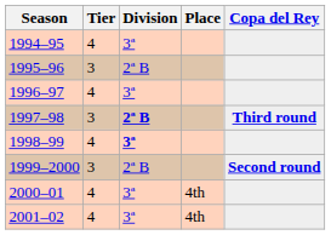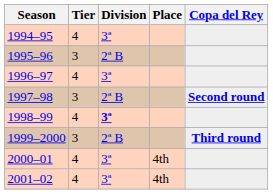1997–98 | Division: bold -> normal
1997–98 | Copa del Rey: Third round -> Second round
1999–2000 | Copa del Rey: Second round -> Third round
